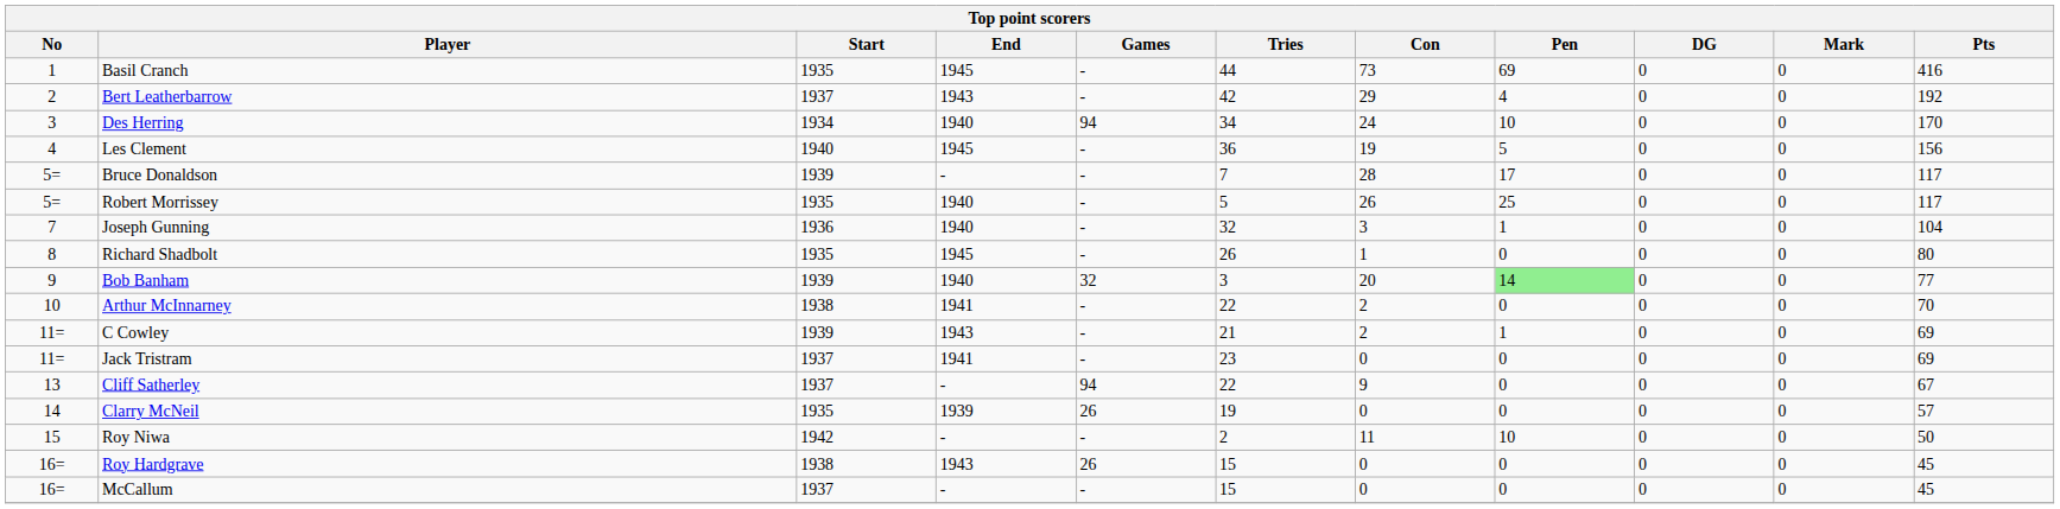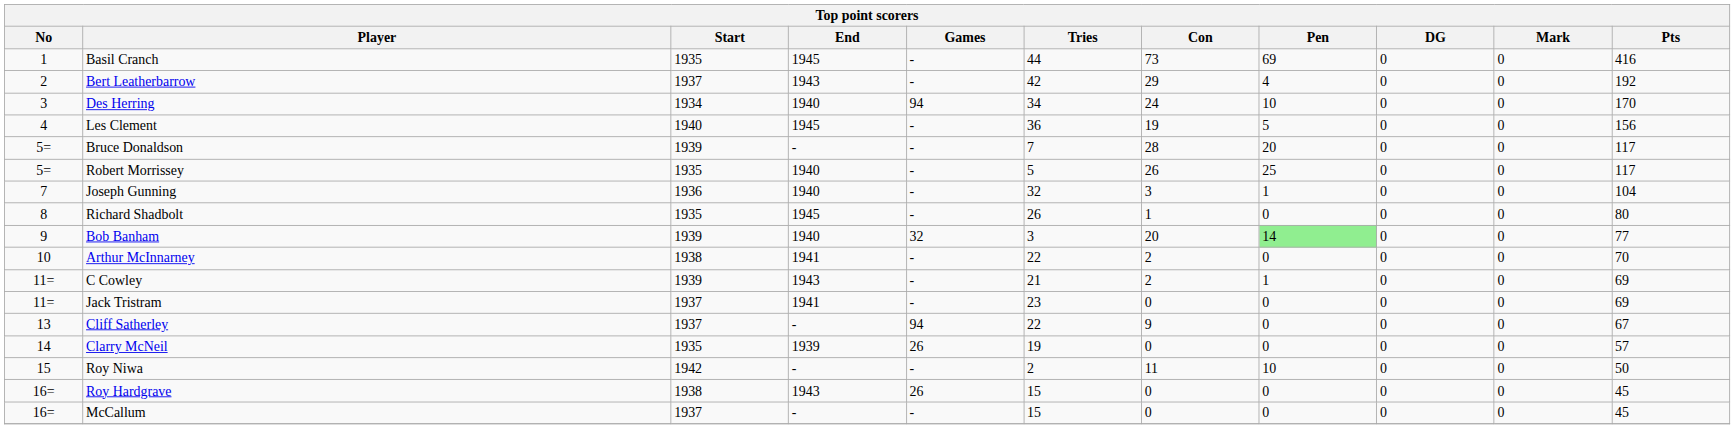Bruce Donaldson | Pen: 17 -> 20
